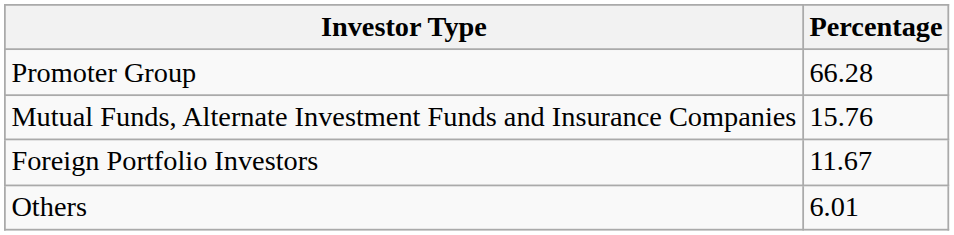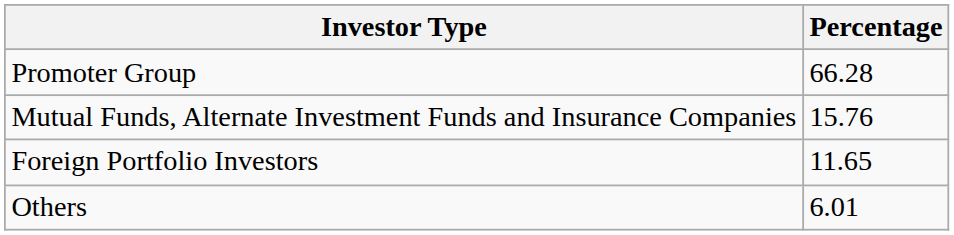Foreign Portfolio Investors | Percentage: 11.67 -> 11.65
